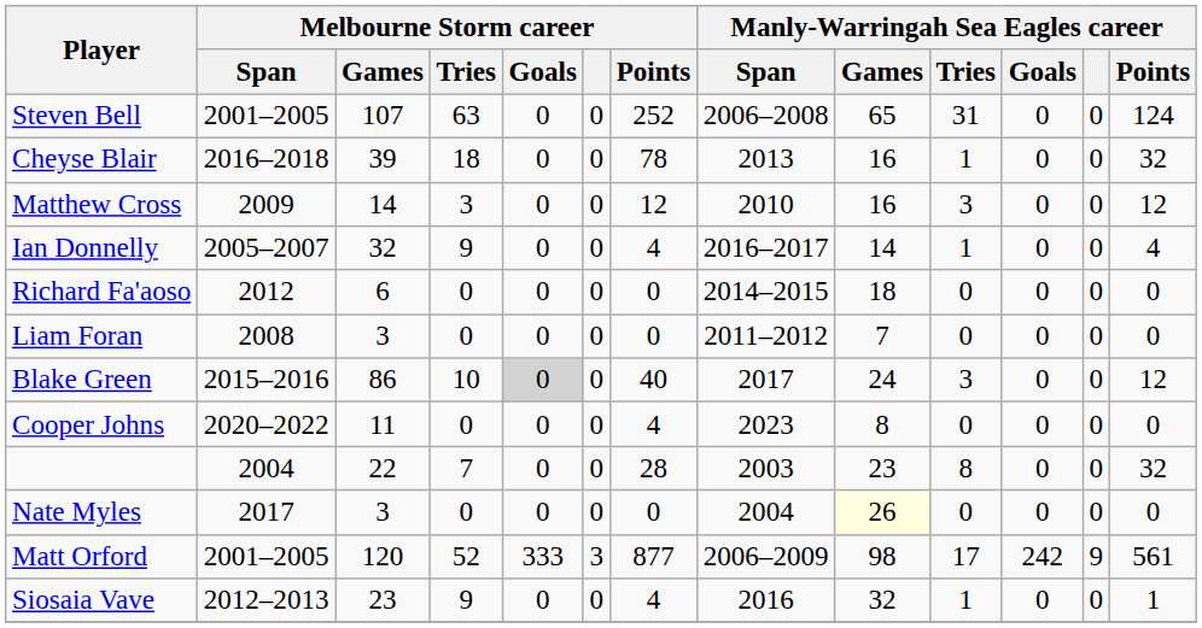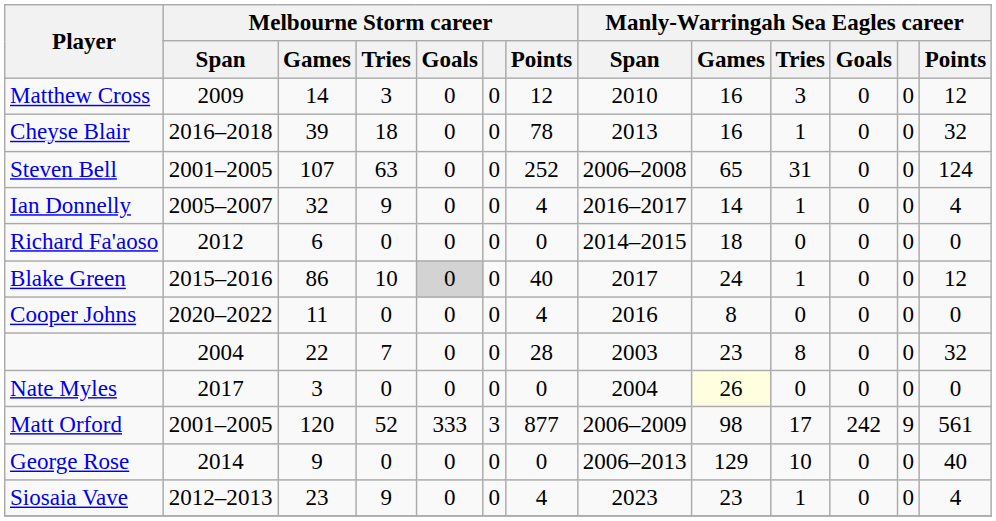rows swapped: Steven Bell <-> Matthew Cross
- row: Liam Foran | 2008 | 3 | 0 | 0 | 0 | 0 | 2011–2012 | 7 | 0 | 0 | 0 | 0
Blake Green | Manly-Warringah Sea Eagles career / Tries: 3 -> 1
Cooper Johns | Manly-Warringah Sea Eagles career / Span: 2023 -> 2016
+ row: George Rose | 2014 | 9 | 0 | 0 | 0 | 0 | 2006–2013 | 129 | 10 | 0 | 0 | 40
Siosaia Vave | Manly-Warringah Sea Eagles career / Span: 2016 -> 2023
Siosaia Vave | Manly-Warringah Sea Eagles career / Games: 32 -> 23
Siosaia Vave | Manly-Warringah Sea Eagles career / Points: 1 -> 4
